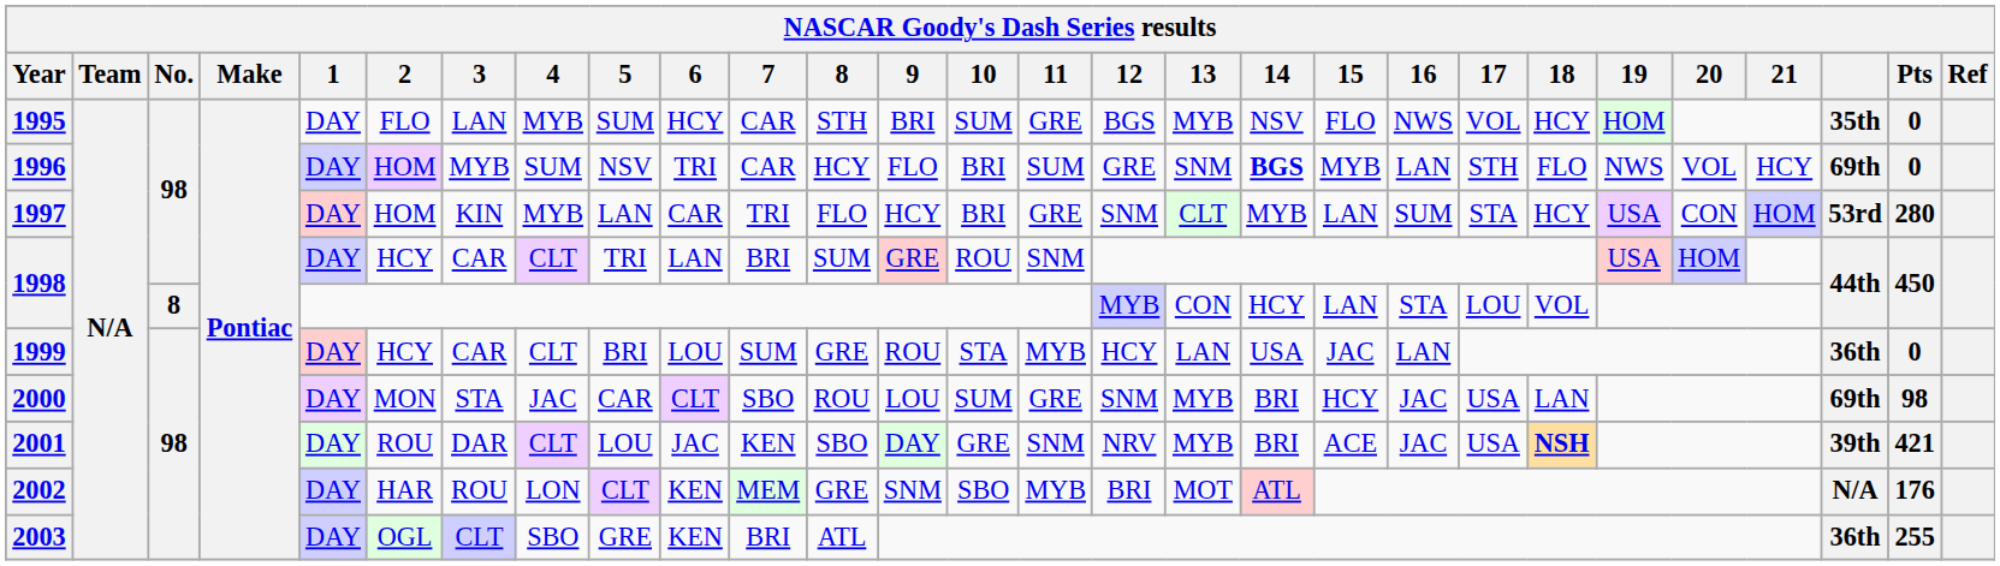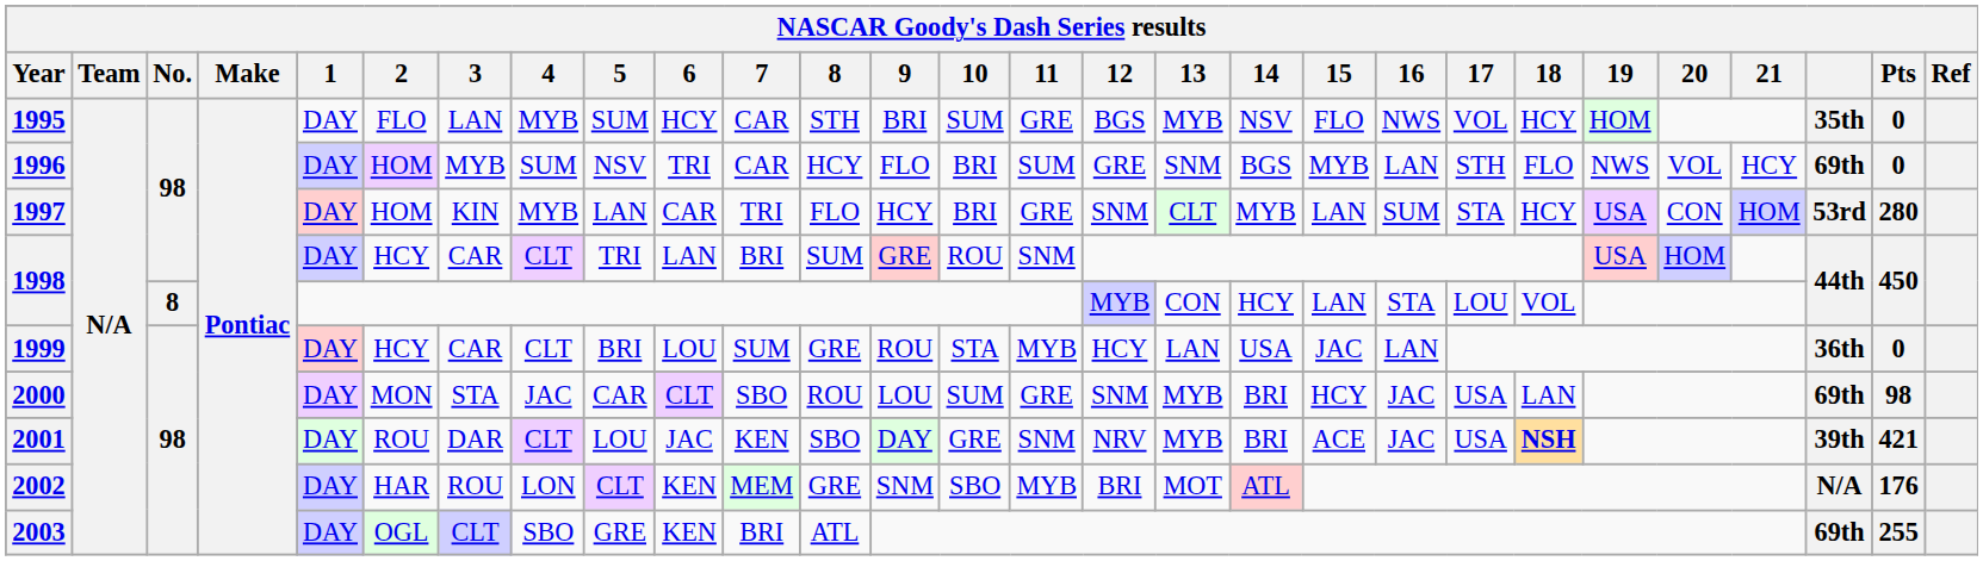1996 | 14: bold -> normal
2003 | column 26: 36th -> 69th
